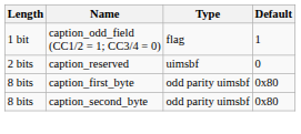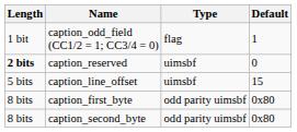caption_reserved | Length: normal -> bold
+ row: 5 bits | caption_line_offset | uimsbf | 15
